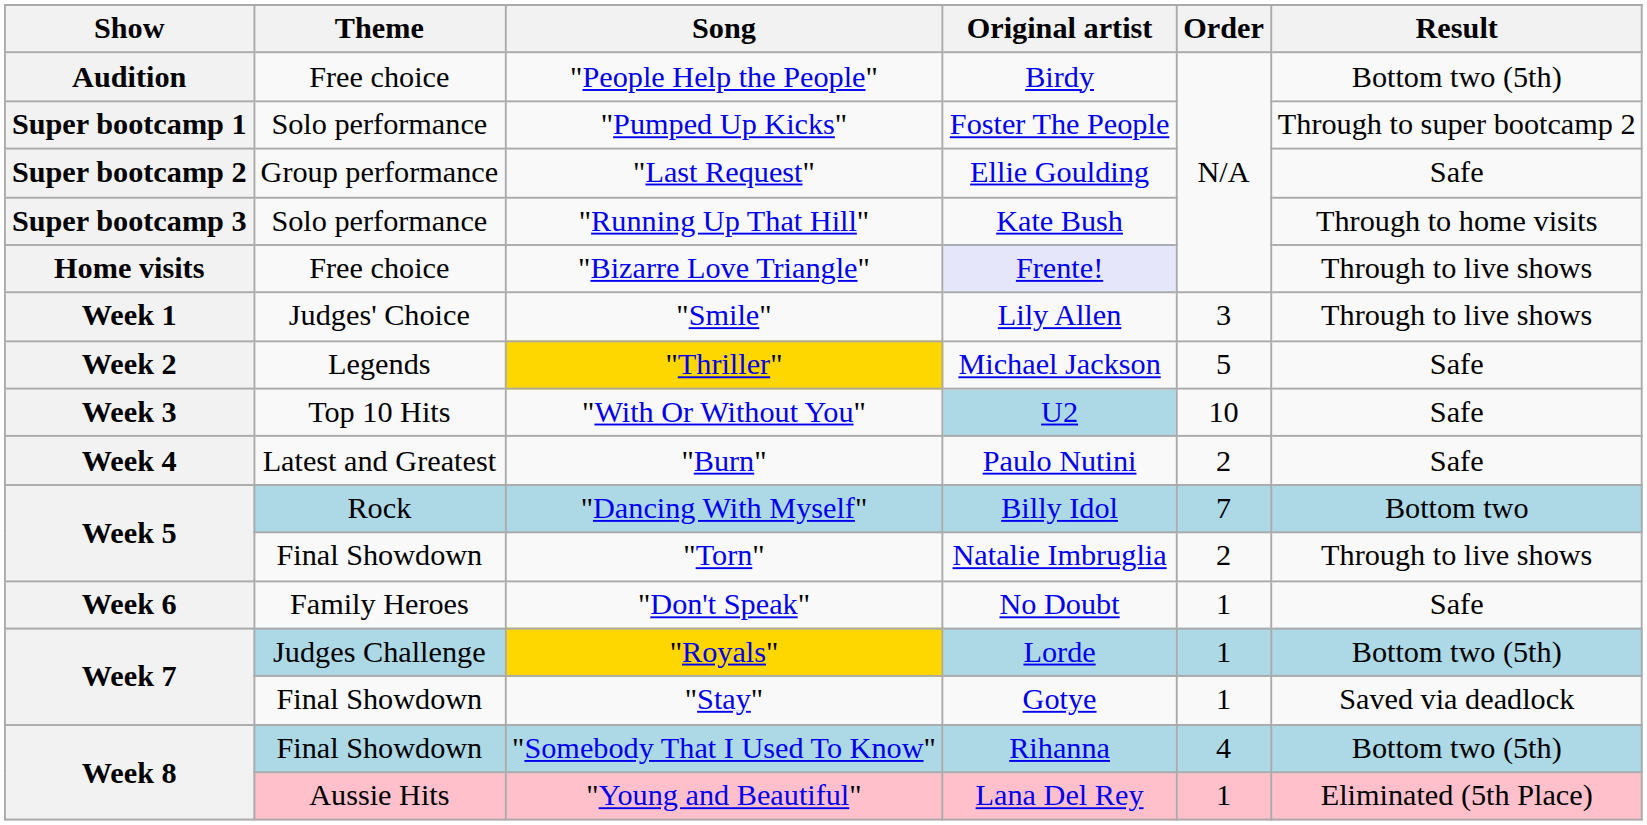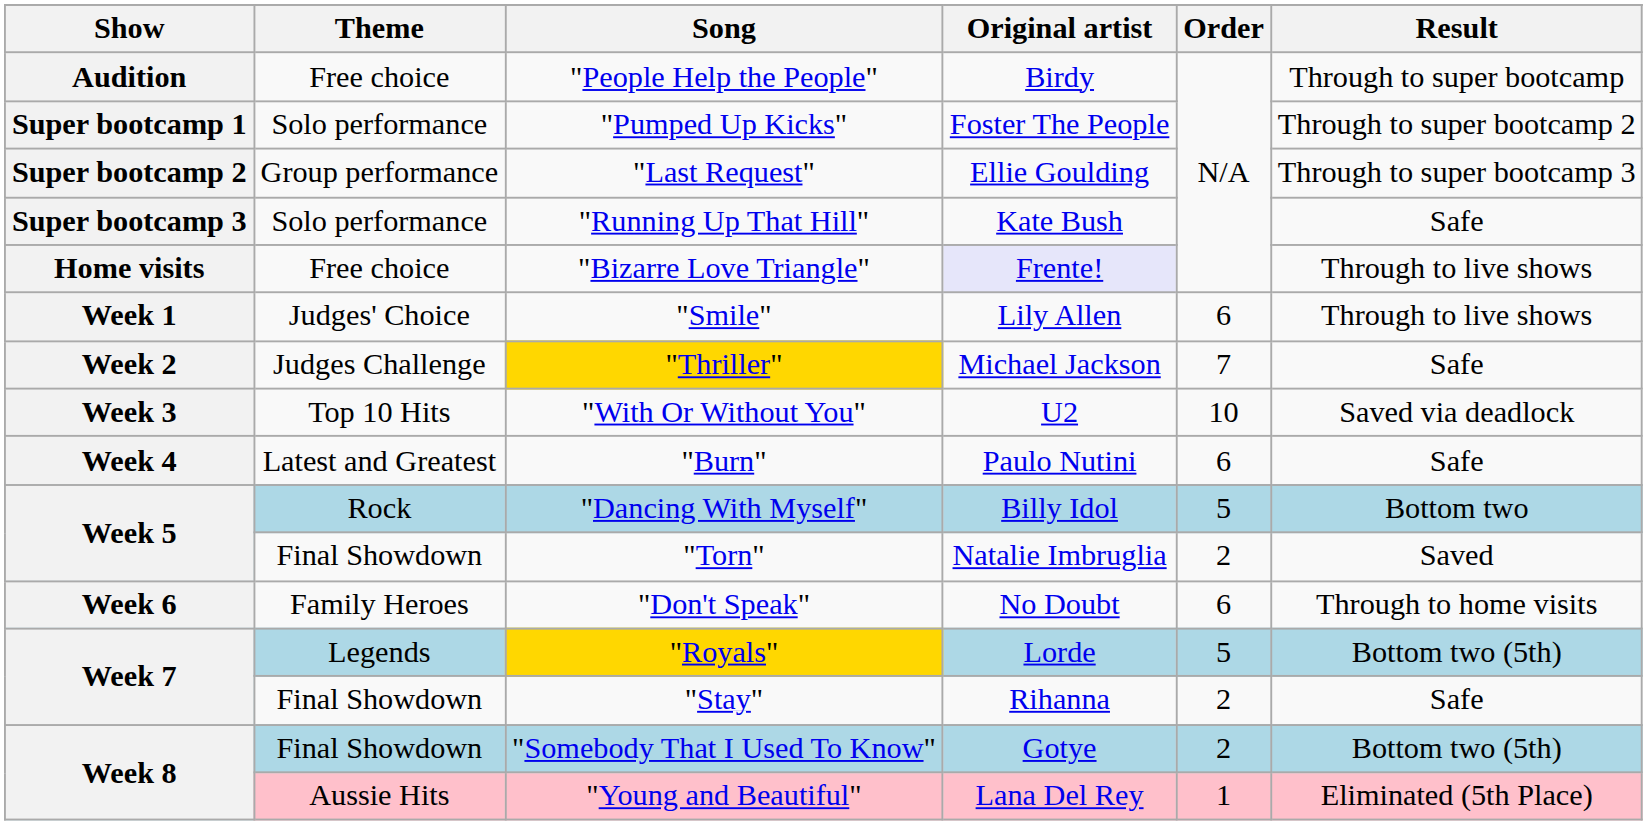"People Help the People" | Result: Bottom two (5th) -> Through to super bootcamp
"Last Request" | Result: Safe -> Through to super bootcamp 3
"Running Up That Hill" | Result: Through to home visits -> Safe
"Smile" | Order: 3 -> 6
"Thriller" | Theme: Legends -> Judges Challenge
"Thriller" | Order: 5 -> 7
"With Or Without You" | Original artist: lightblue background -> no background
"With Or Without You" | Result: Safe -> Saved via deadlock
"Burn" | Order: 2 -> 6
"Dancing With Myself" | Order: 7 -> 5
"Torn" | Result: Through to live shows -> Saved
"Don't Speak" | Order: 1 -> 6
"Don't Speak" | Result: Safe -> Through to home visits
"Royals" | Theme: Judges Challenge -> Legends
"Royals" | Order: 1 -> 5
"Stay" | Original artist: Gotye -> Rihanna
"Stay" | Order: 1 -> 2
"Stay" | Result: Saved via deadlock -> Safe
"Somebody That I Used To Know" | Original artist: Rihanna -> Gotye
"Somebody That I Used To Know" | Order: 4 -> 2
